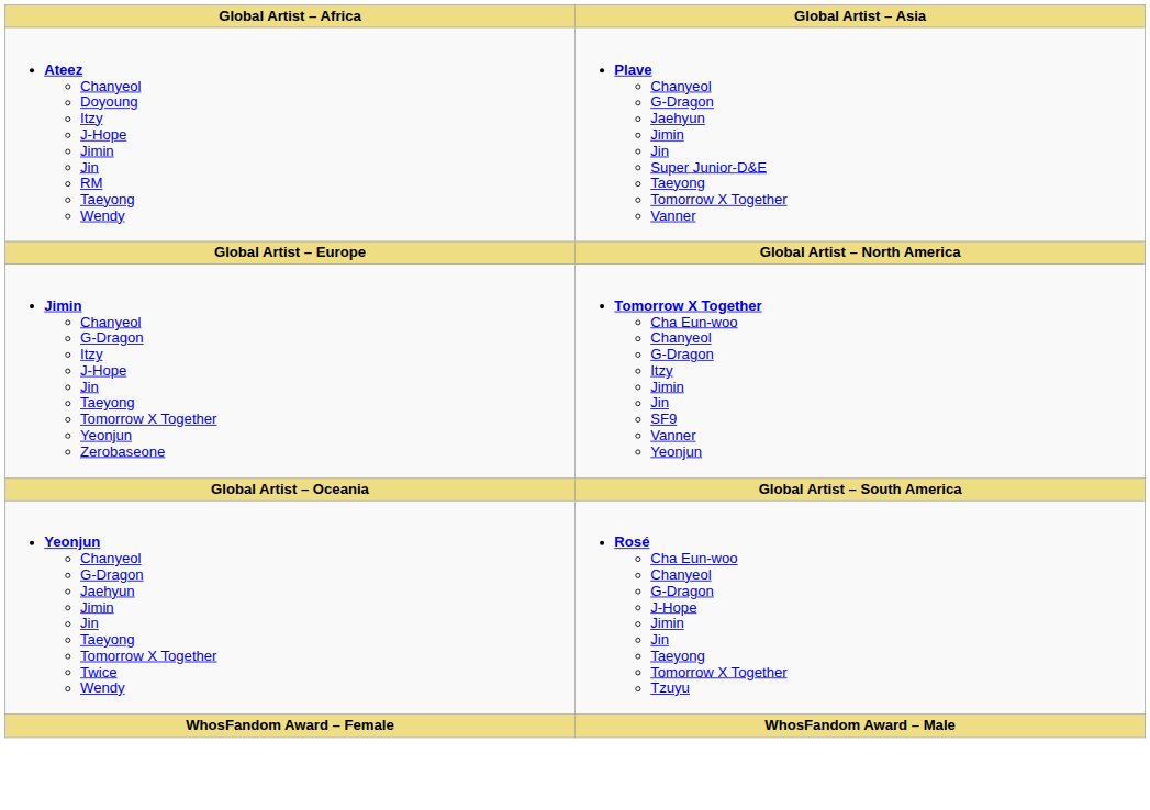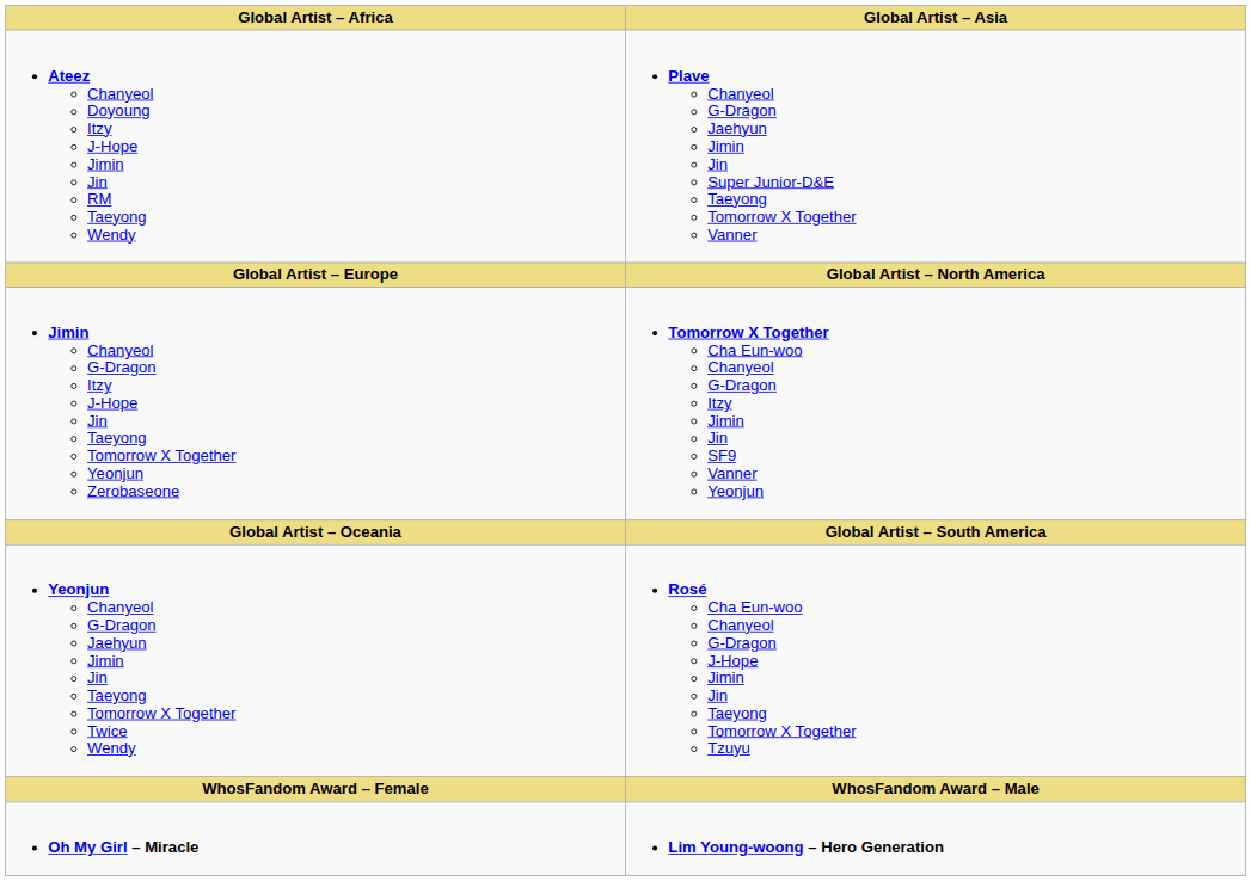+ row: Oh My Girl – Miracle | Lim Young-woong – Hero Generation
